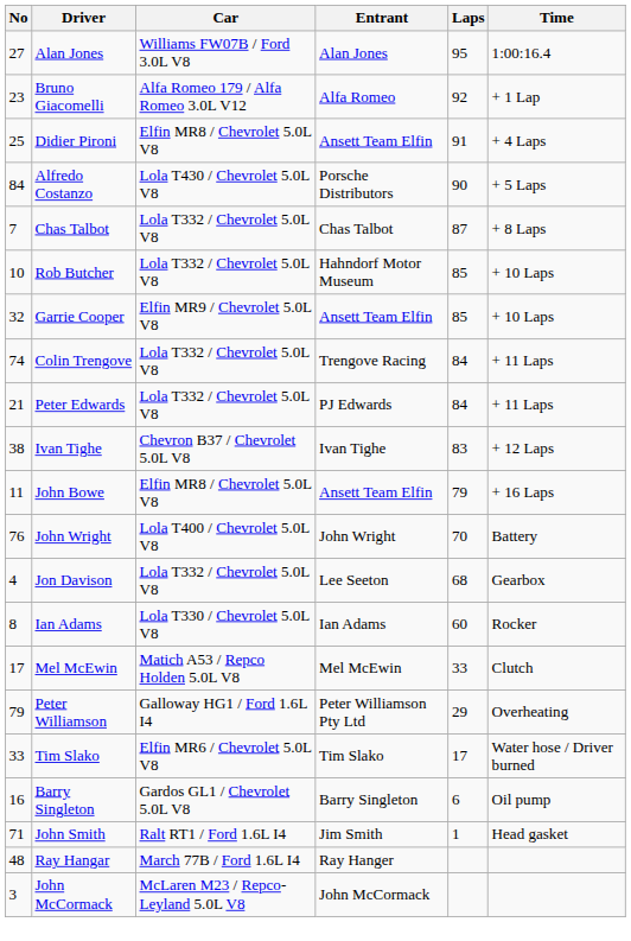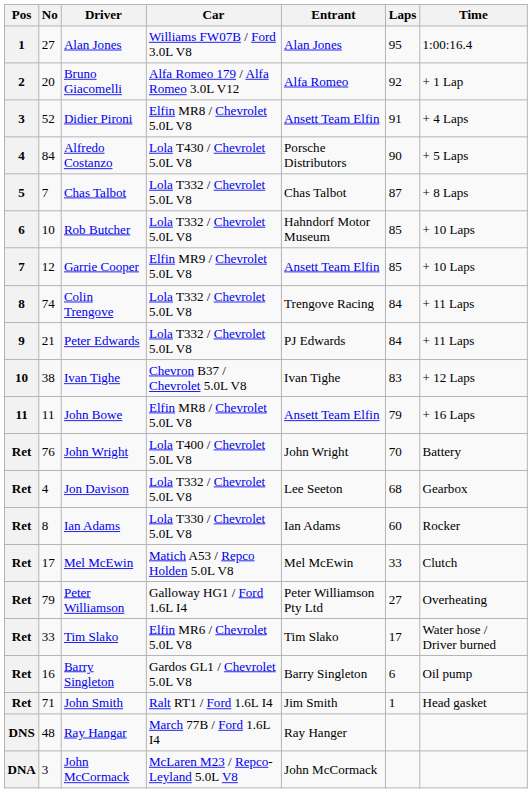+ column: Pos | 1 | 2 | 3 | 4 | 5 | 6 | 7 | 8 | 9 | 10 | 11 | Ret | Ret | Ret | Ret | Ret | Ret | Ret | Ret | DNS | DNA
Bruno Giacomelli | No: 23 -> 20
Didier Pironi | No: 25 -> 52
Garrie Cooper | No: 32 -> 12
Peter Williamson | Laps: 29 -> 27
